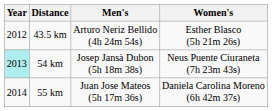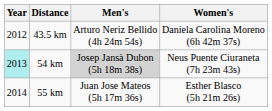43.5 km | Women's: Esther Blasco (5h 21m 26s) -> Daniela Carolina Moreno (6h 42m 37s)
54 km | Men's: no background -> lightgrey background
55 km | Women's: Daniela Carolina Moreno (6h 42m 37s) -> Esther Blasco (5h 21m 26s)
